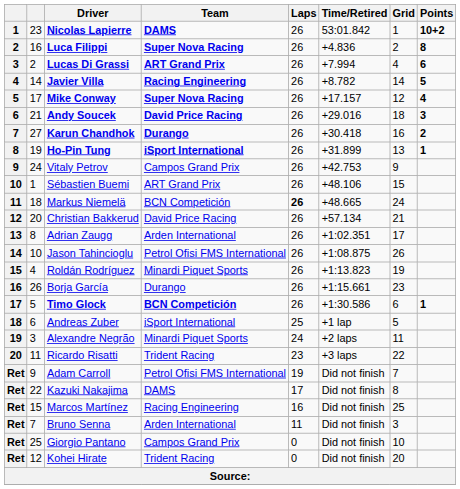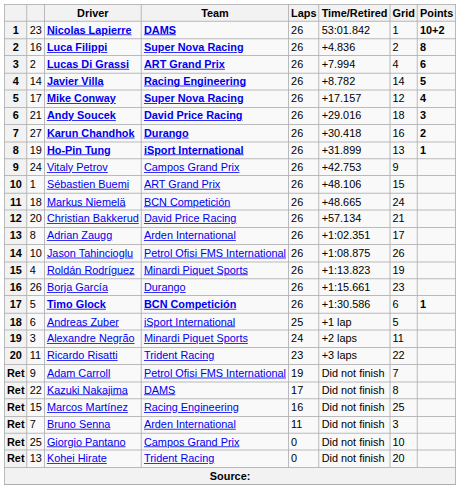Markus Niemelä | Laps: bold -> normal
Kohei Hirate | column 2: 12 -> 13
